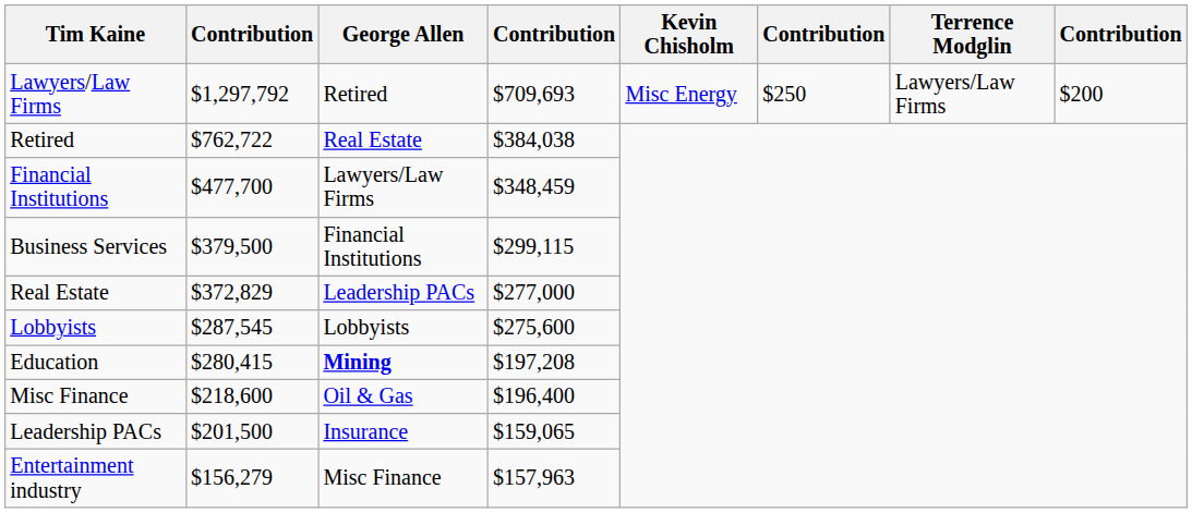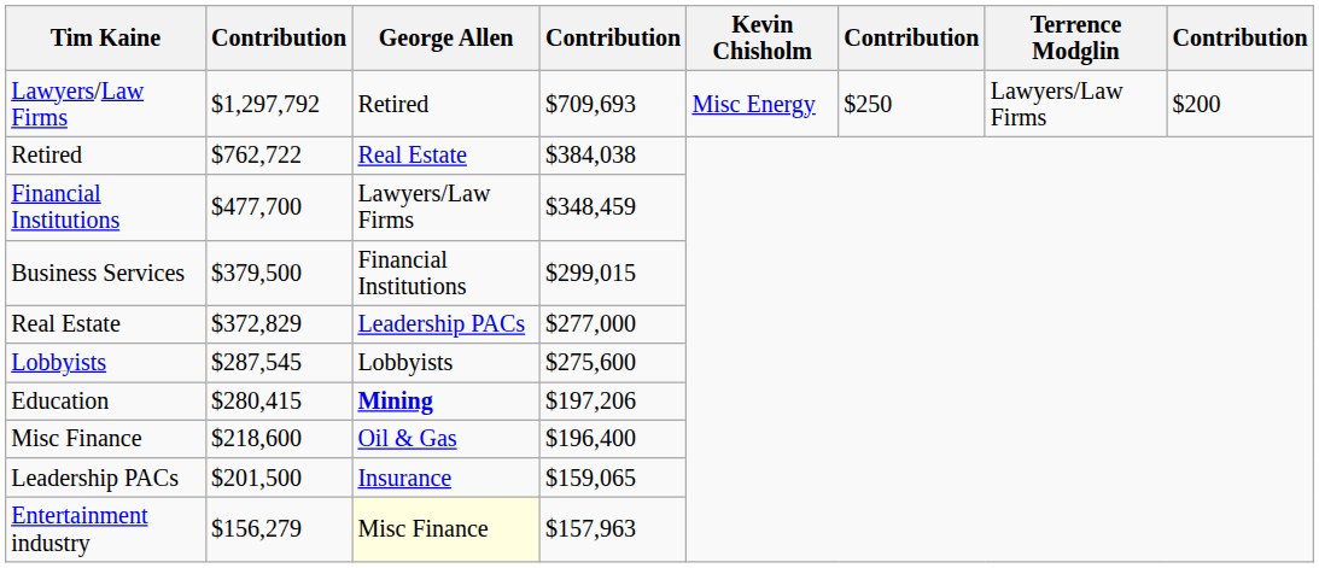Business Services | column 4: $299,115 -> $299,015
Education | column 4: $197,208 -> $197,206
Entertainment industry | George Allen: no background -> lightyellow background
